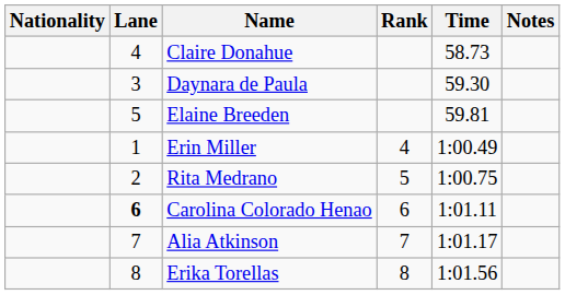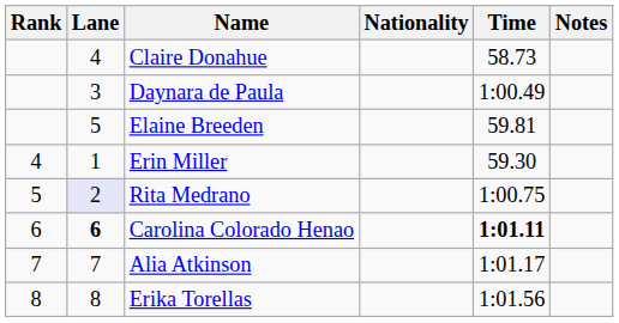columns swapped: Rank <-> Nationality
Daynara de Paula | Time: 59.30 -> 1:00.49
Erin Miller | Time: 1:00.49 -> 59.30
Rita Medrano | Lane: no background -> lavender background
Carolina Colorado Henao | Time: normal -> bold
